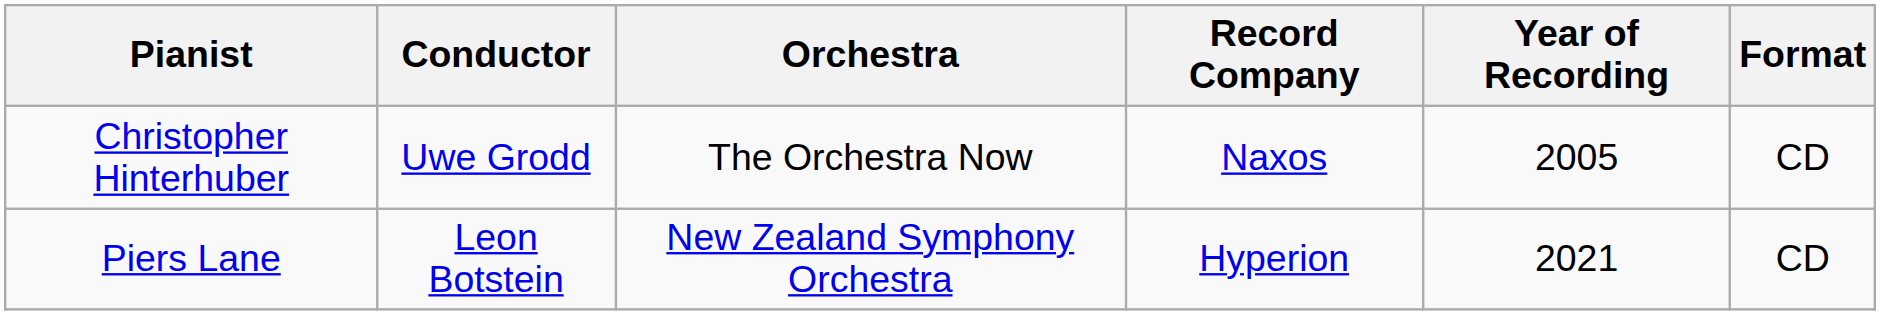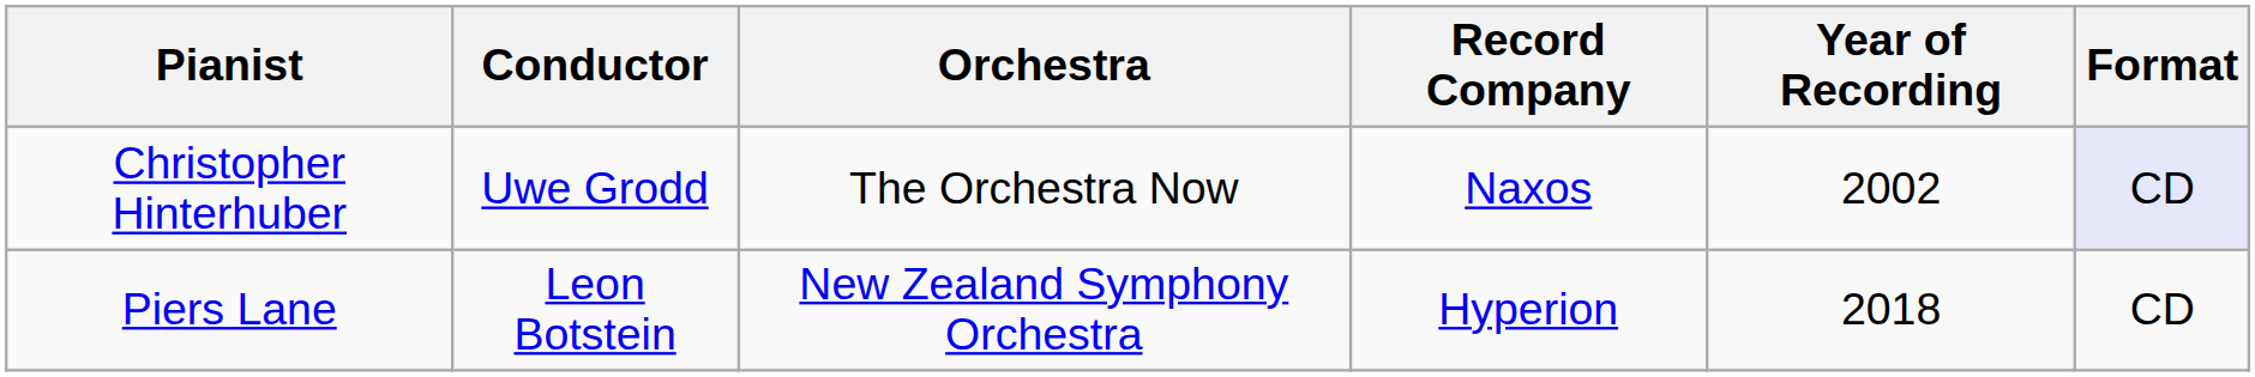Christopher Hinterhuber | Year of Recording: 2005 -> 2002
Christopher Hinterhuber | Format: no background -> lavender background
Piers Lane | Year of Recording: 2021 -> 2018
